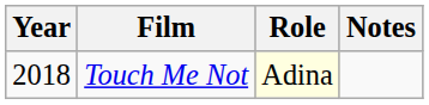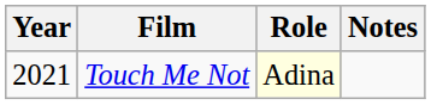Touch Me Not | Year: 2018 -> 2021
